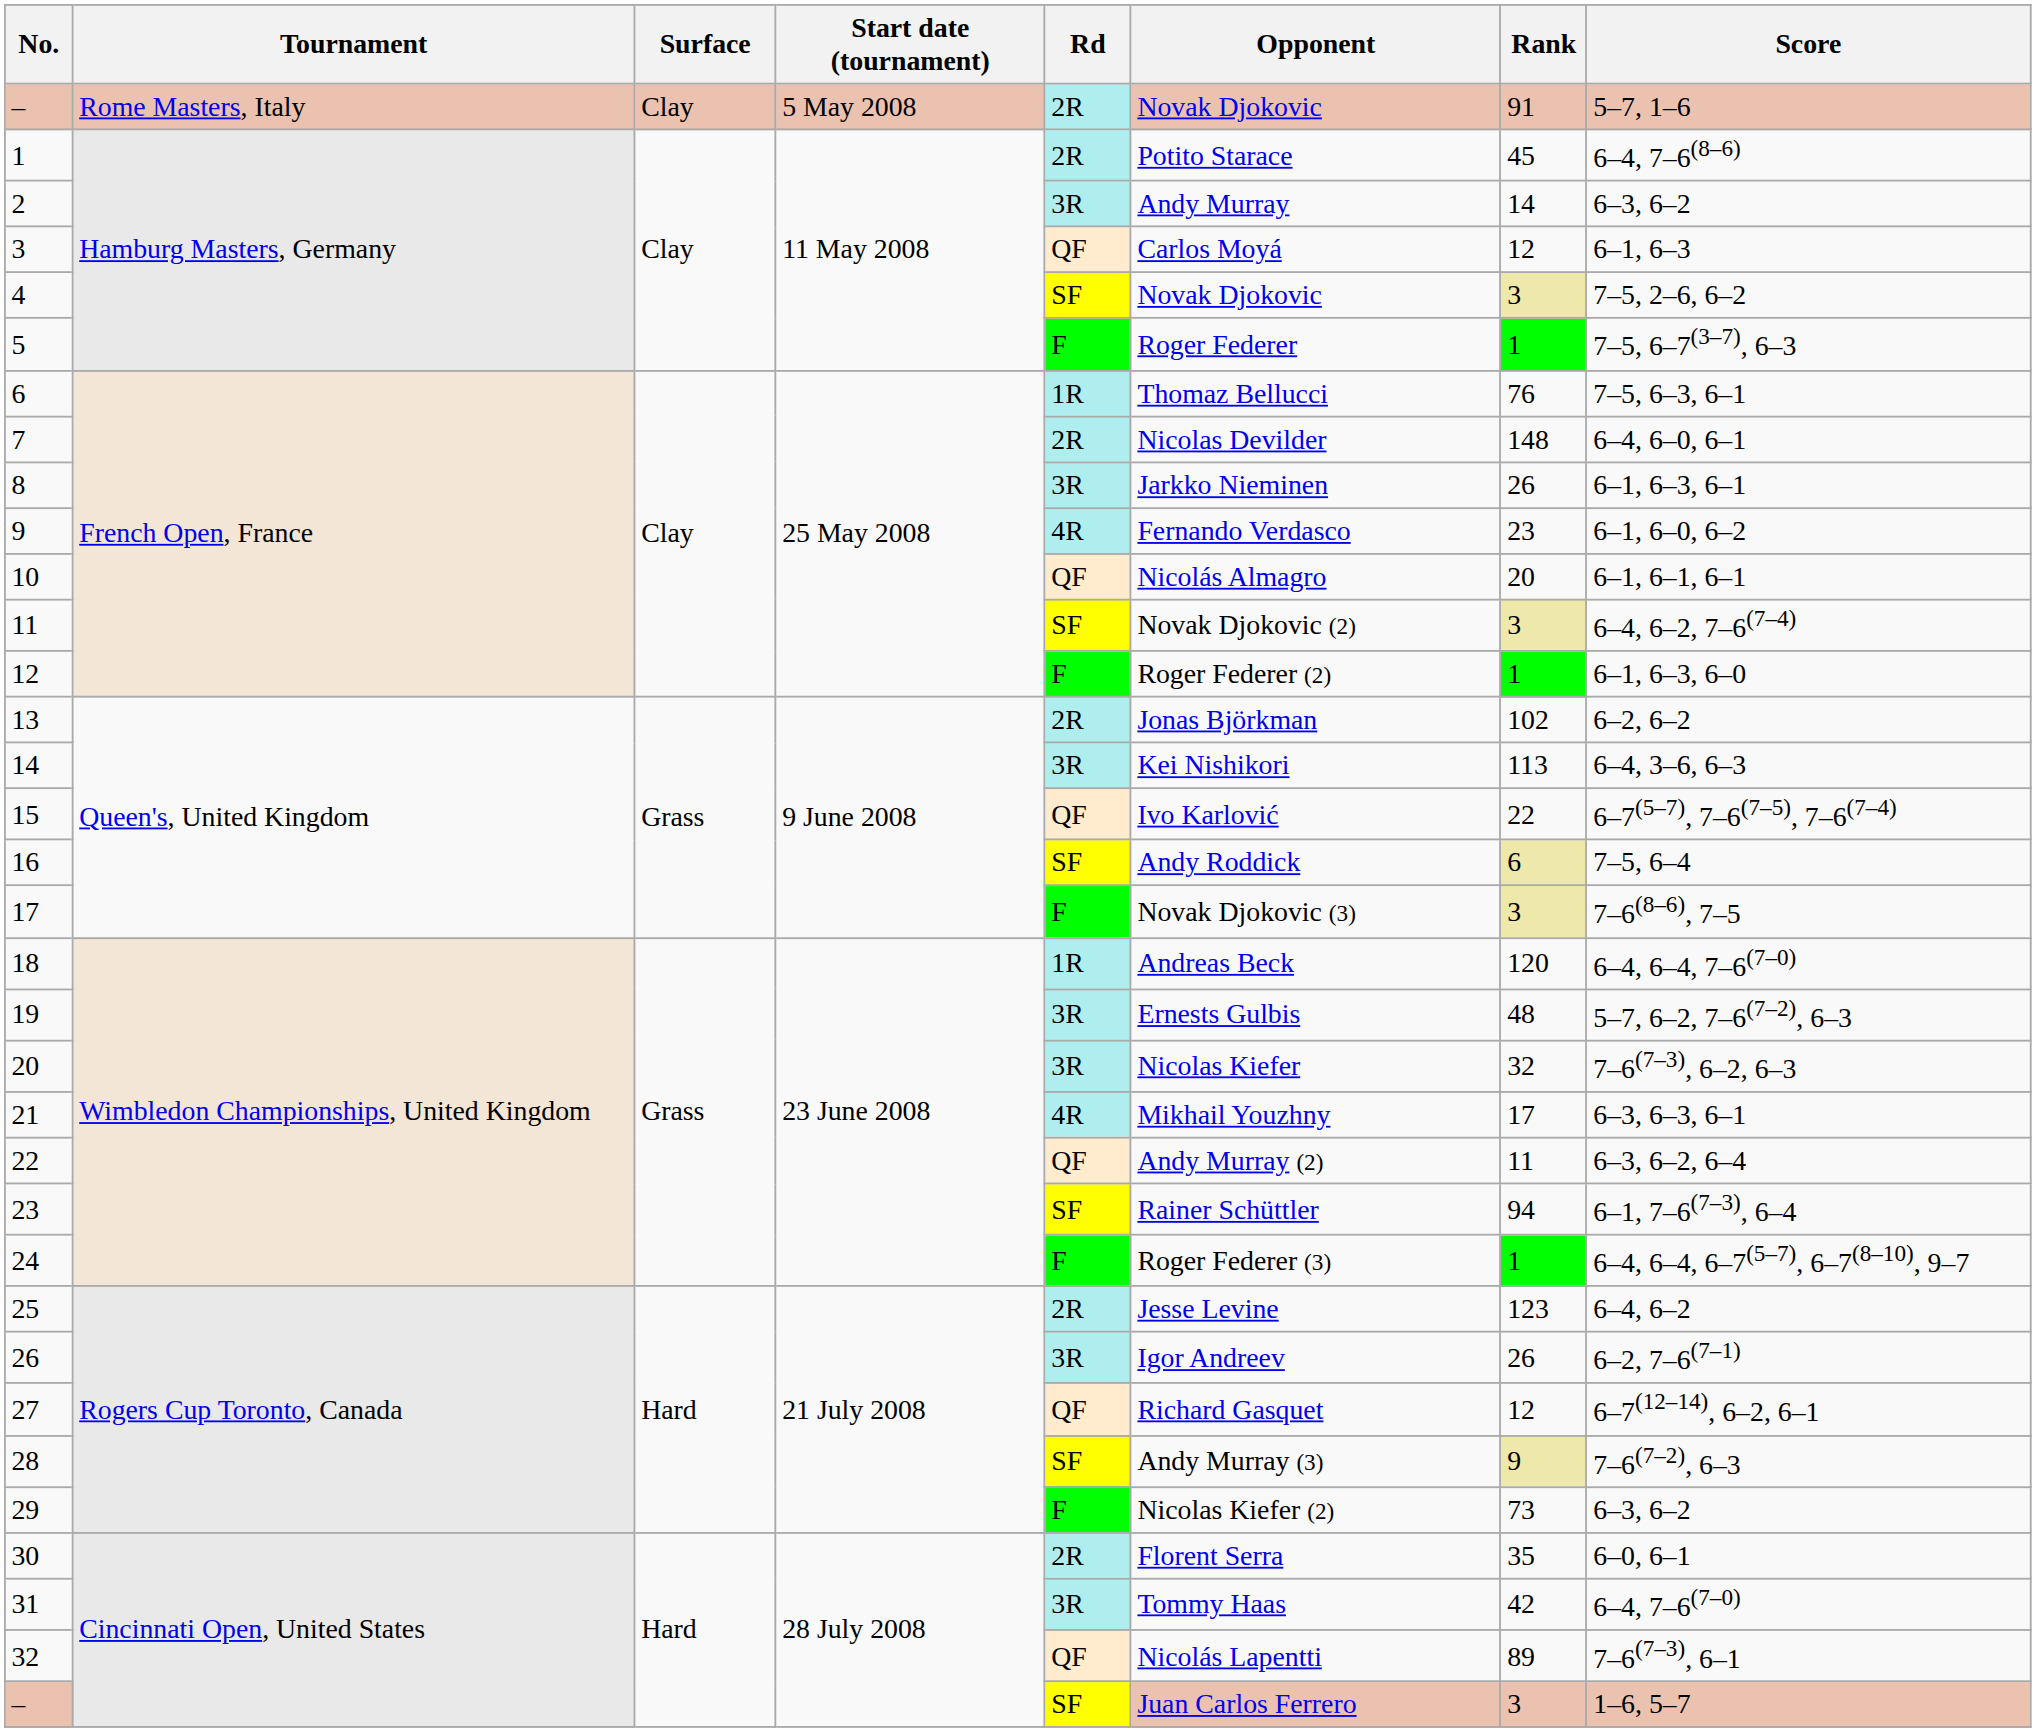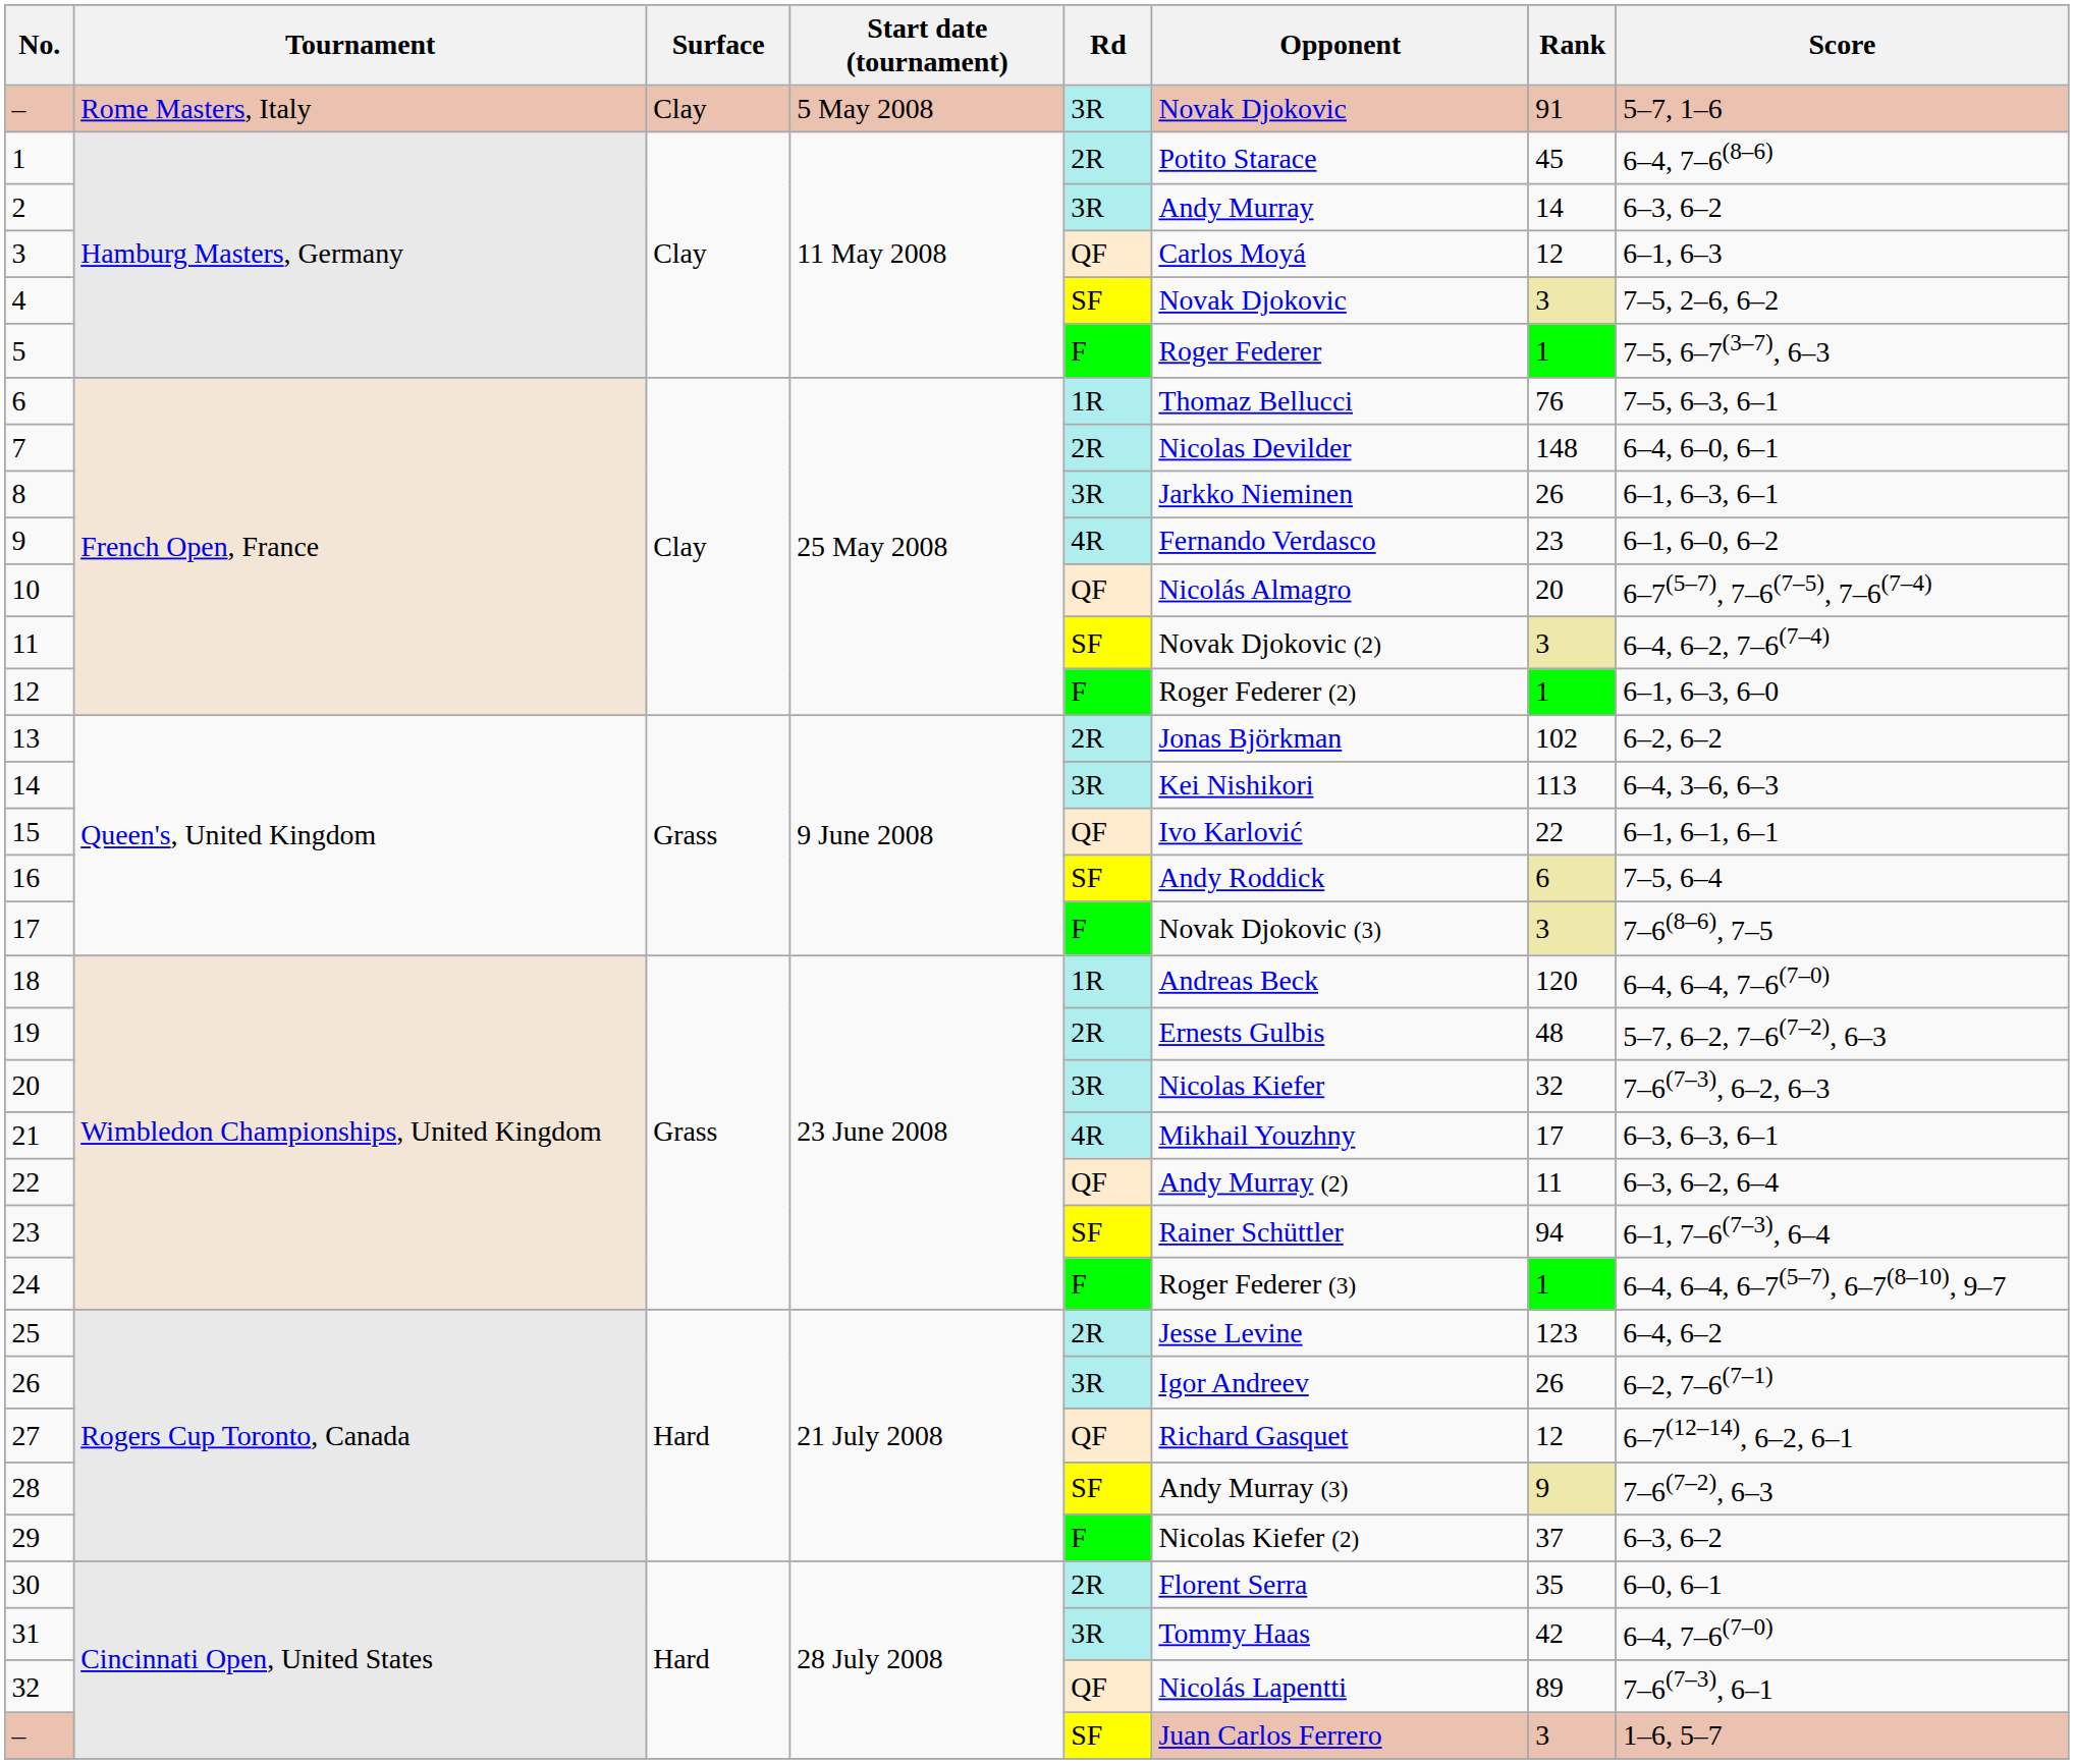– / Rome Masters, Italy | Rd: 2R -> 3R
10 | Score: 6–1, 6–1, 6–1 -> 6–7(5–7), 7–6(7–5), 7–6(7–4)
15 | Score: 6–7(5–7), 7–6(7–5), 7–6(7–4) -> 6–1, 6–1, 6–1
19 | Rd: 3R -> 2R
29 | Rank: 73 -> 37
